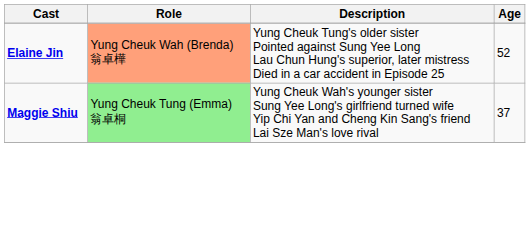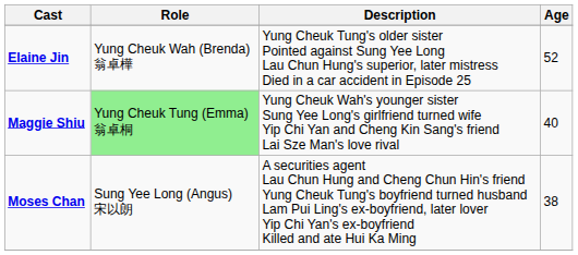Elaine Jin | Role: lightsalmon background -> no background
Maggie Shiu | Age: 37 -> 40
+ row: Moses Chan | Sung Yee Long (Angus) 宋以朗 | A securities agent Lau Chun Hung and Cheng Chun Hin's friend Yung Cheuk Tung's boyfriend turned husband Lam Pui Ling's ex-boyfriend, later lover Yip Chi Yan's ex-boyfriend Killed and ate Hui Ka Ming | 38
